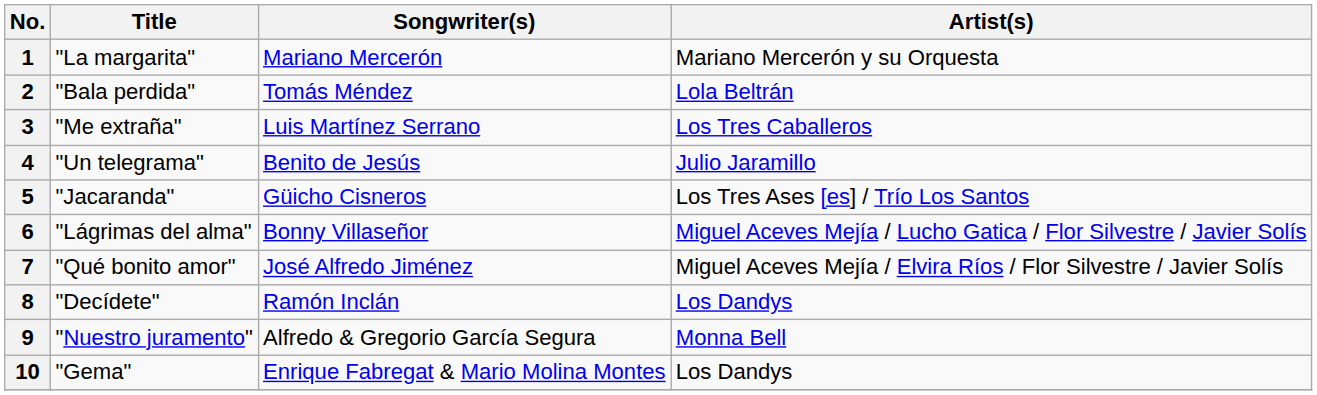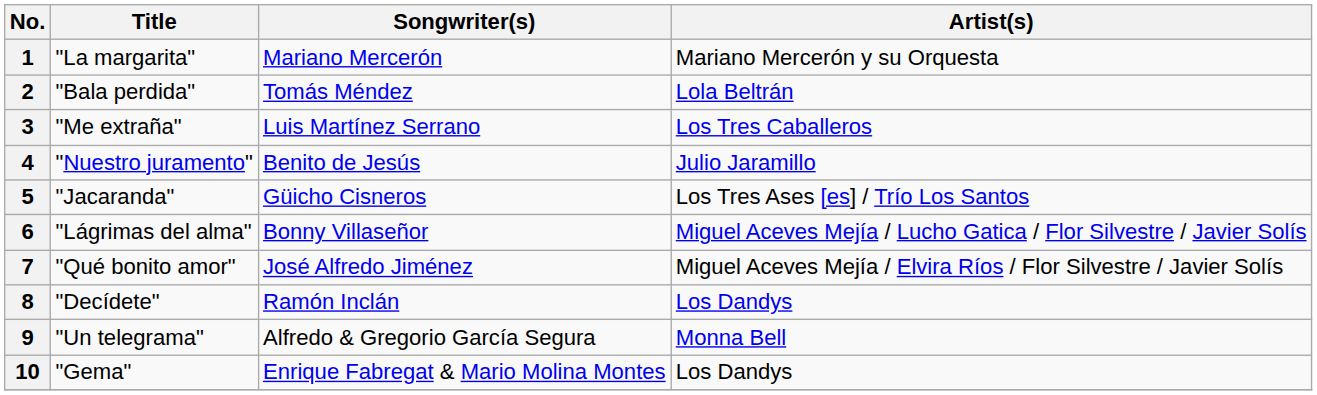4 | Title: "Un telegrama" -> "Nuestro juramento"
9 | Title: "Nuestro juramento" -> "Un telegrama"
